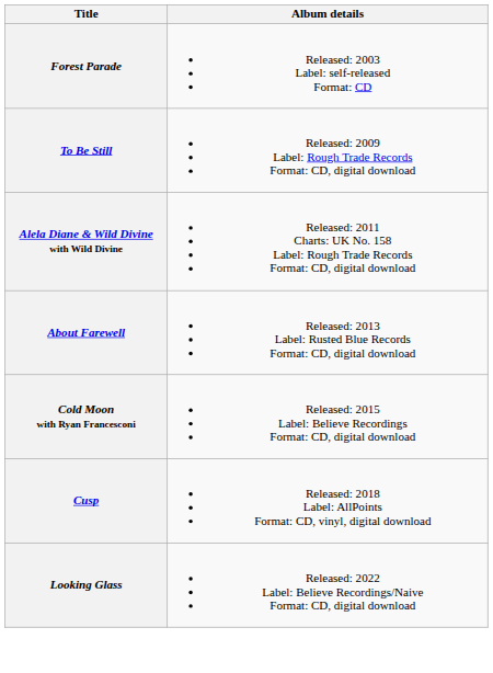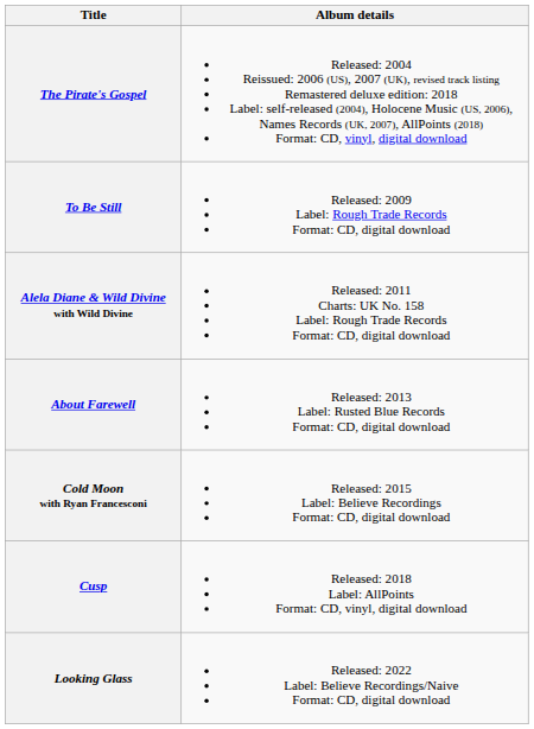- row: Forest Parade | Released: 2003 Label: self-released Format: CD
+ row: The Pirate's Gospel | Released: 2004 Reissued: 2006 (US), 2007 (UK), revised track listing Remastered deluxe edition: 2018 Label: self-released (2004), Holocene Music (US, 2006), Names Records (UK, 2007), AllPoints (2018) Format: CD, vinyl, digital download
